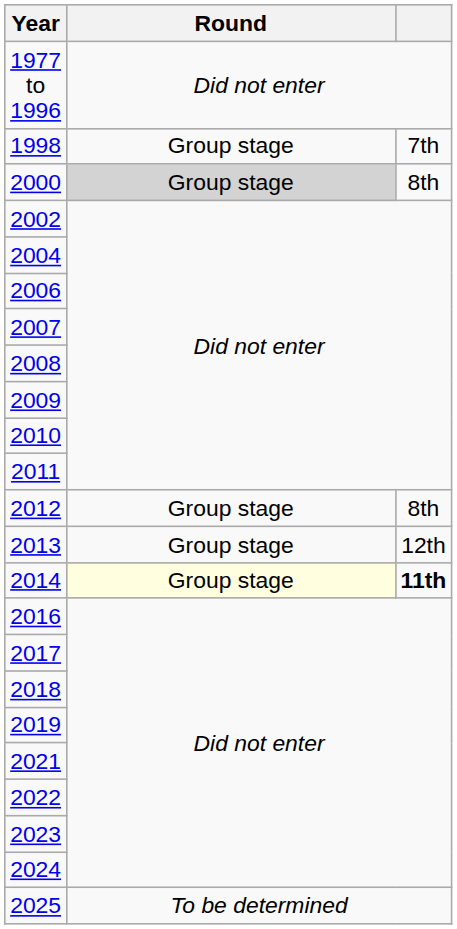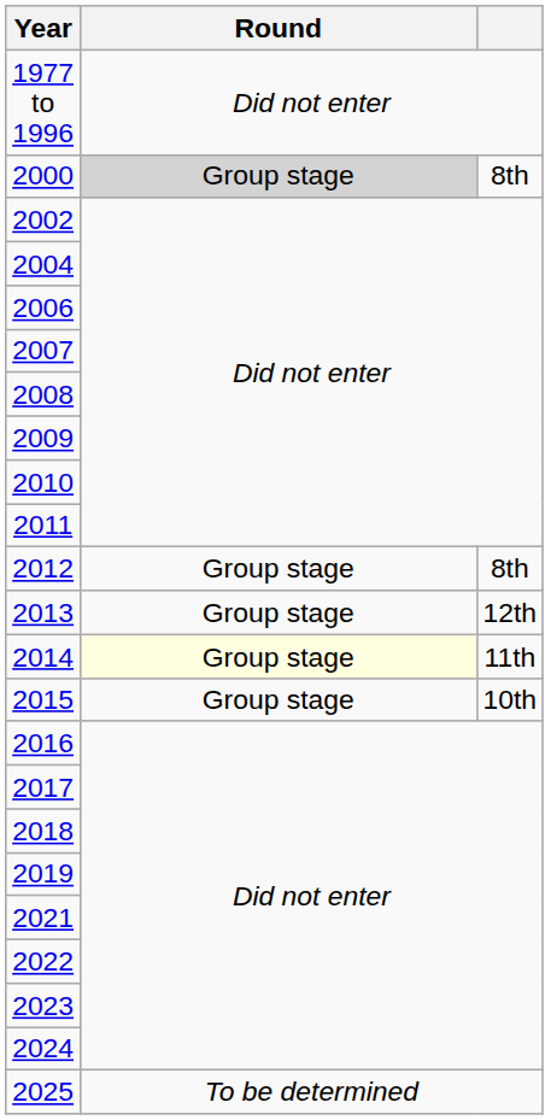- row: 1998 | Group stage | 7th
2014 | column 3: bold -> normal
+ row: 2015 | Group stage | 10th
